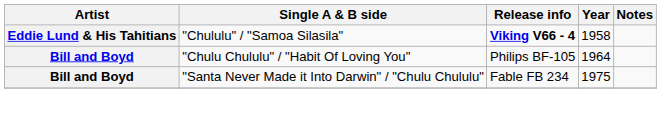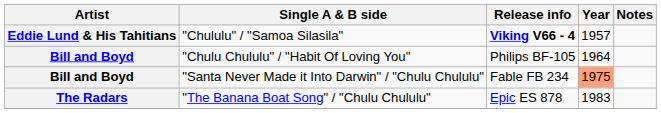"Chululu" / "Samoa Silasila" | Year: 1958 -> 1957
"Santa Never Made it Into Darwin" / "Chulu Chululu" | Year: no background -> lightsalmon background
+ row: The Radars | "The Banana Boat Song" / "Chulu Chululu" | Epic ES 878 | 1983
